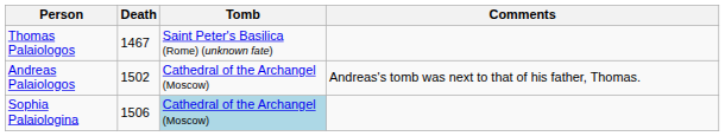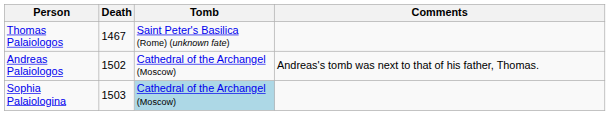Sophia Palaiologina | Death: 1506 -> 1503
